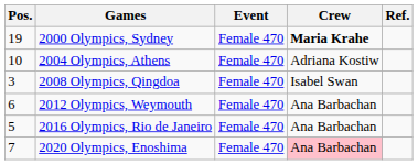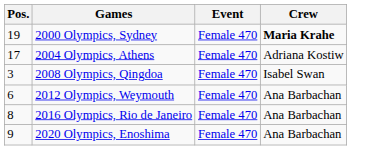- column: Ref.
2004 Olympics, Athens | Pos.: 10 -> 17
2016 Olympics, Rio de Janeiro | Pos.: 5 -> 8
2020 Olympics, Enoshima | Pos.: 7 -> 9
2020 Olympics, Enoshima | Crew: pink background -> no background
